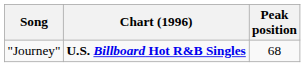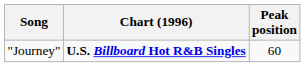"Journey" | Peak position: 68 -> 60
